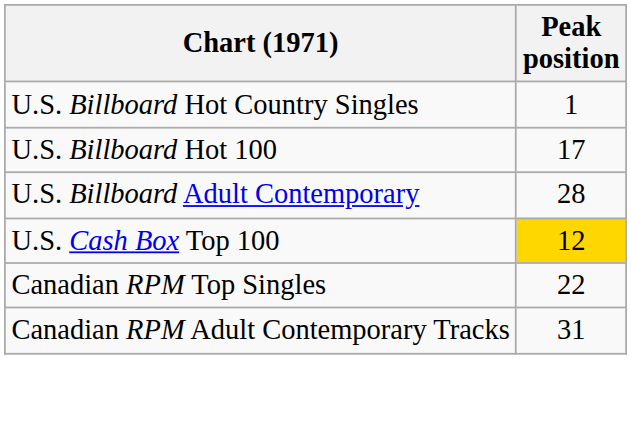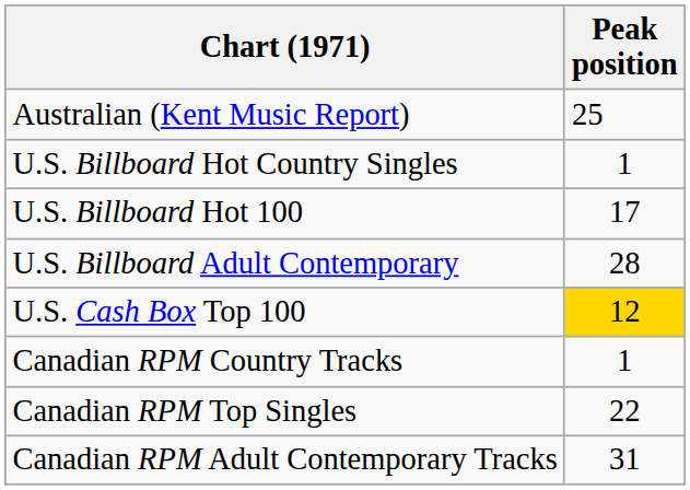+ row: Australian (Kent Music Report) | 25
+ row: Canadian RPM Country Tracks | 1
